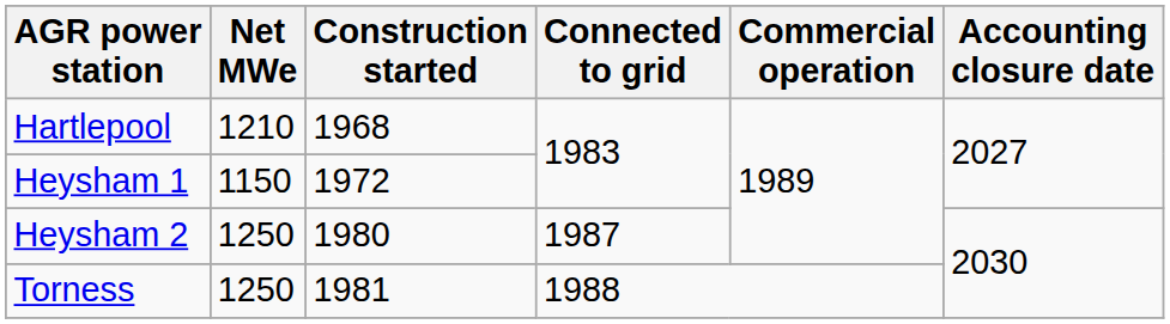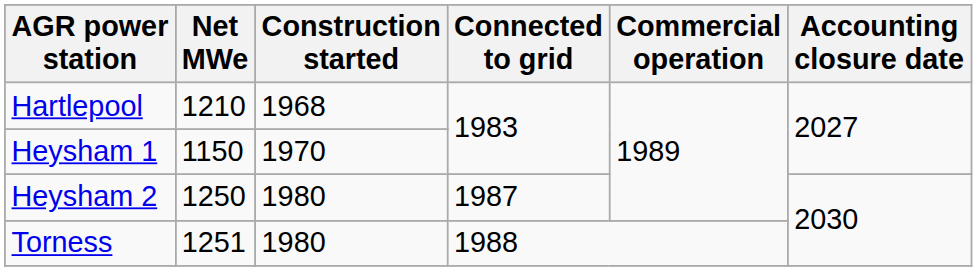Heysham 1 | Construction started: 1972 -> 1970
Torness | Net MWe: 1250 -> 1251
Torness | Construction started: 1981 -> 1980
